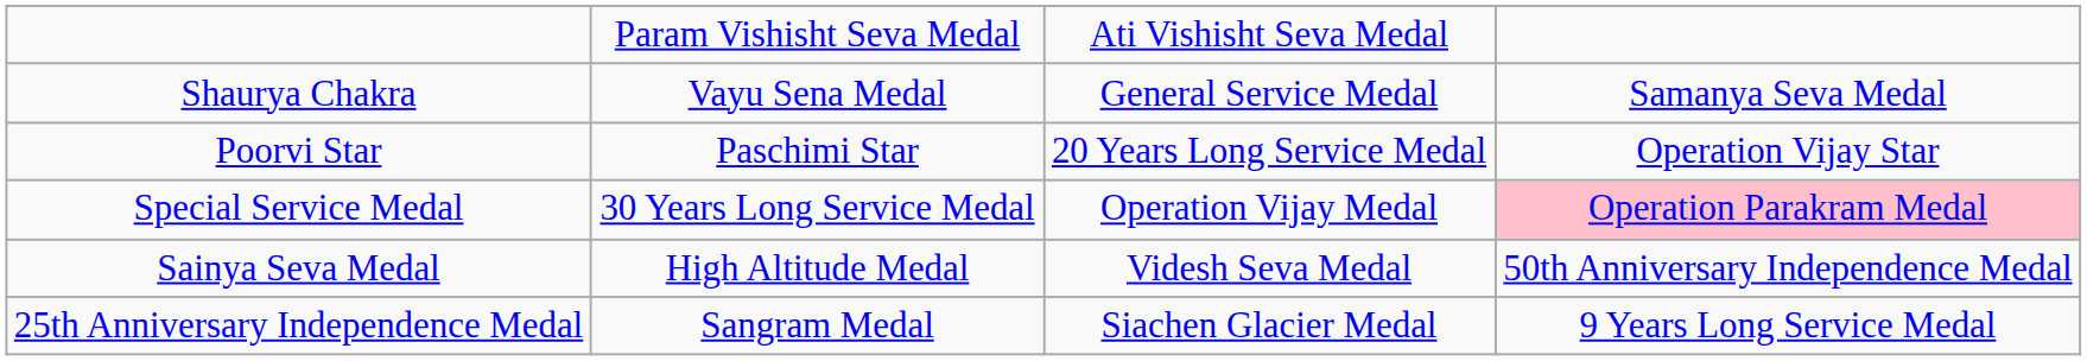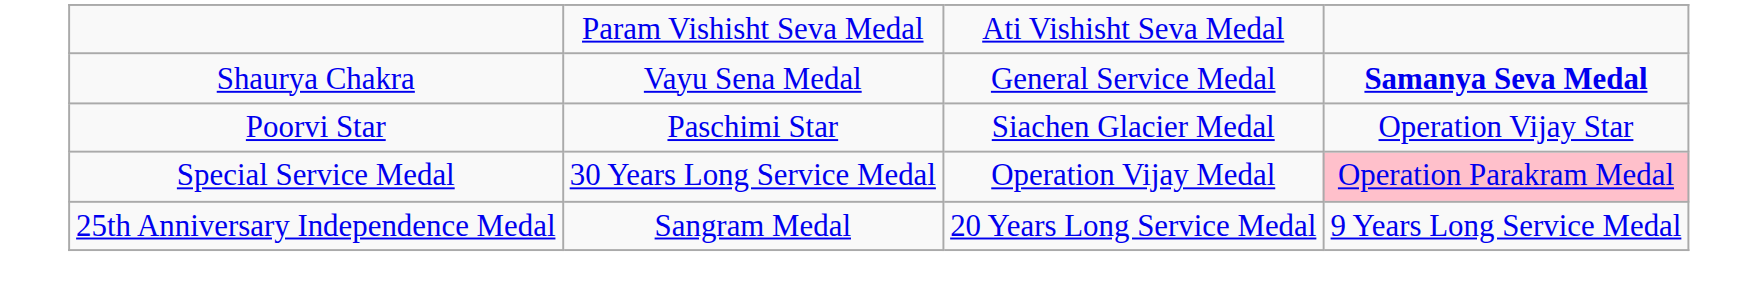Shaurya Chakra | column 4: normal -> bold
Poorvi Star | column 3: 20 Years Long Service Medal -> Siachen Glacier Medal
- row: Sainya Seva Medal | High Altitude Medal | Videsh Seva Medal | 50th Anniversary Independence Medal
25th Anniversary Independence Medal | column 3: Siachen Glacier Medal -> 20 Years Long Service Medal
